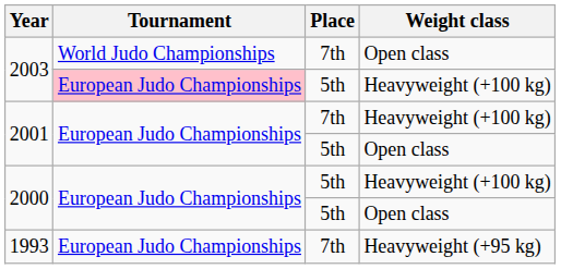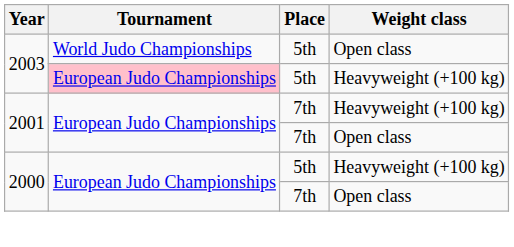2003 / Open class | Place: 7th -> 5th
2001 / Open class | Place: 5th -> 7th
2000 / Open class | Place: 5th -> 7th
- row: 1993 | European Judo Championships | 7th | Heavyweight (+95 kg)
